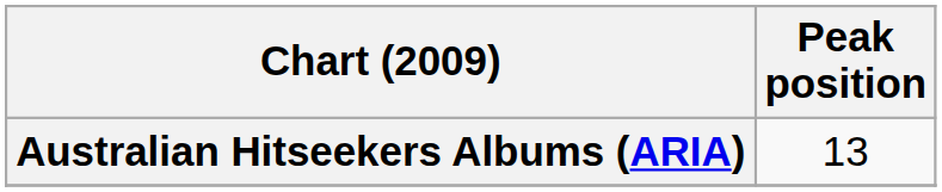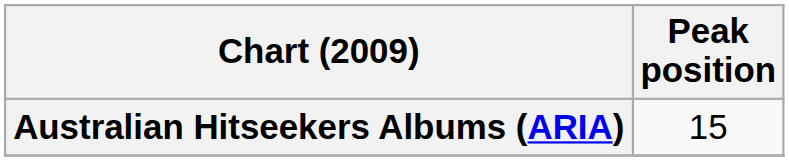Australian Hitseekers Albums (ARIA) | Peak position: 13 -> 15
